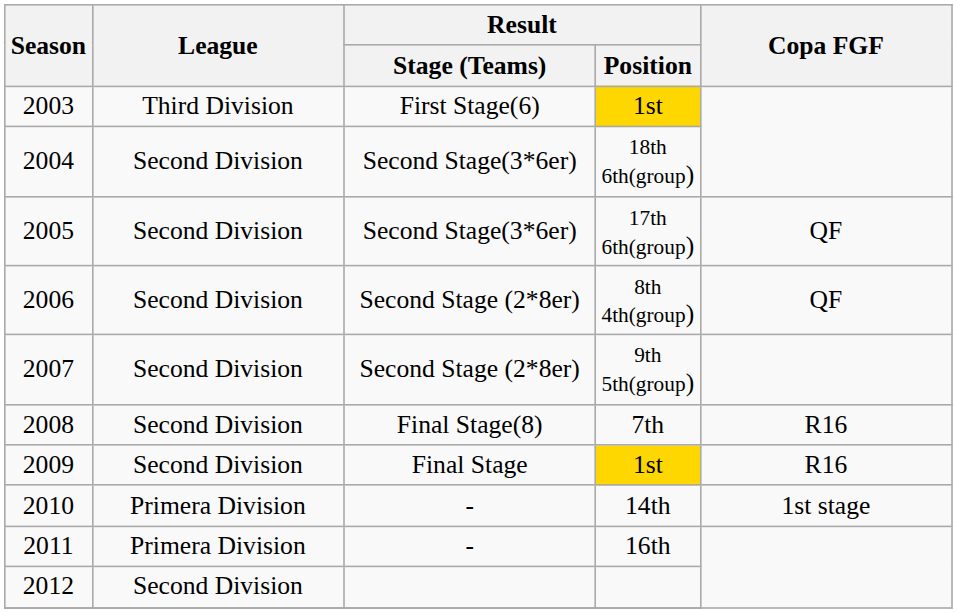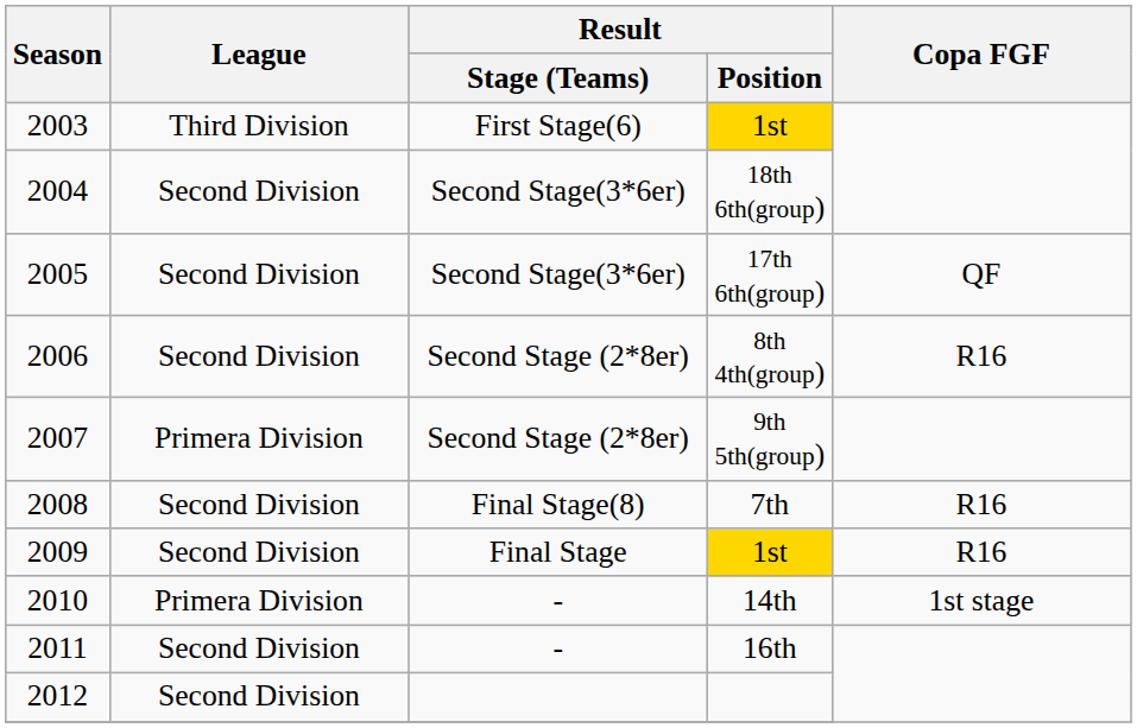8th 4th(group) | Copa FGF: QF -> R16
9th 5th(group) | League: Second Division -> Primera Division
16th | League: Primera Division -> Second Division
